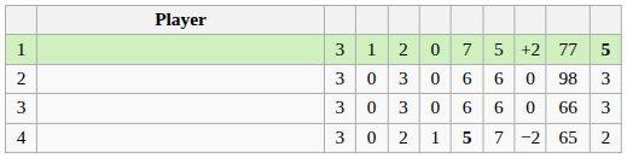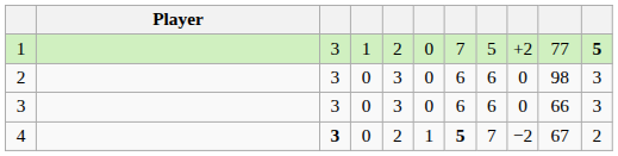4 | column 3: normal -> bold
4 | column 10: 65 -> 67
